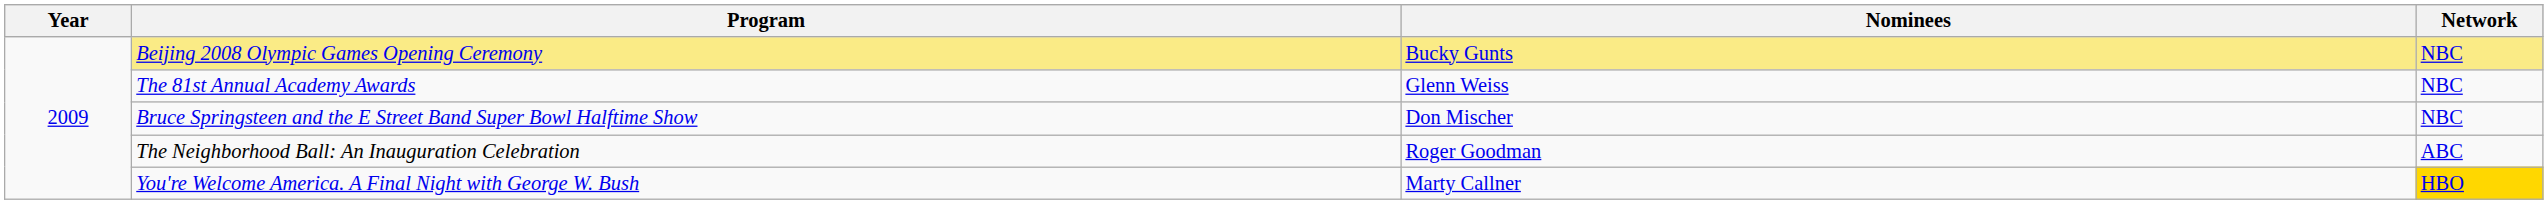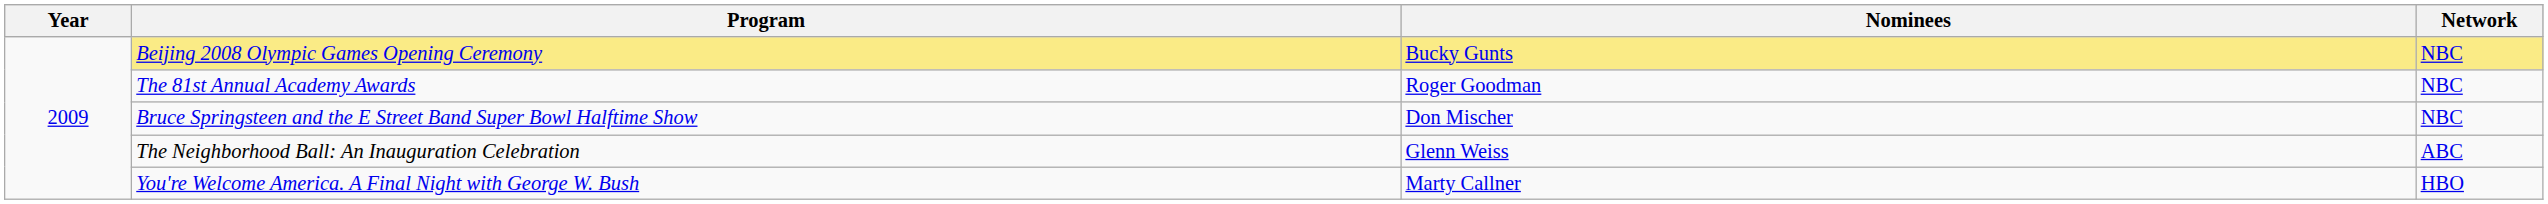The 81st Annual Academy Awards | Nominees: Glenn Weiss -> Roger Goodman
The Neighborhood Ball: An Inauguration Celebration | Nominees: Roger Goodman -> Glenn Weiss
You're Welcome America. A Final Night with George W. Bush | Network: gold background -> no background
